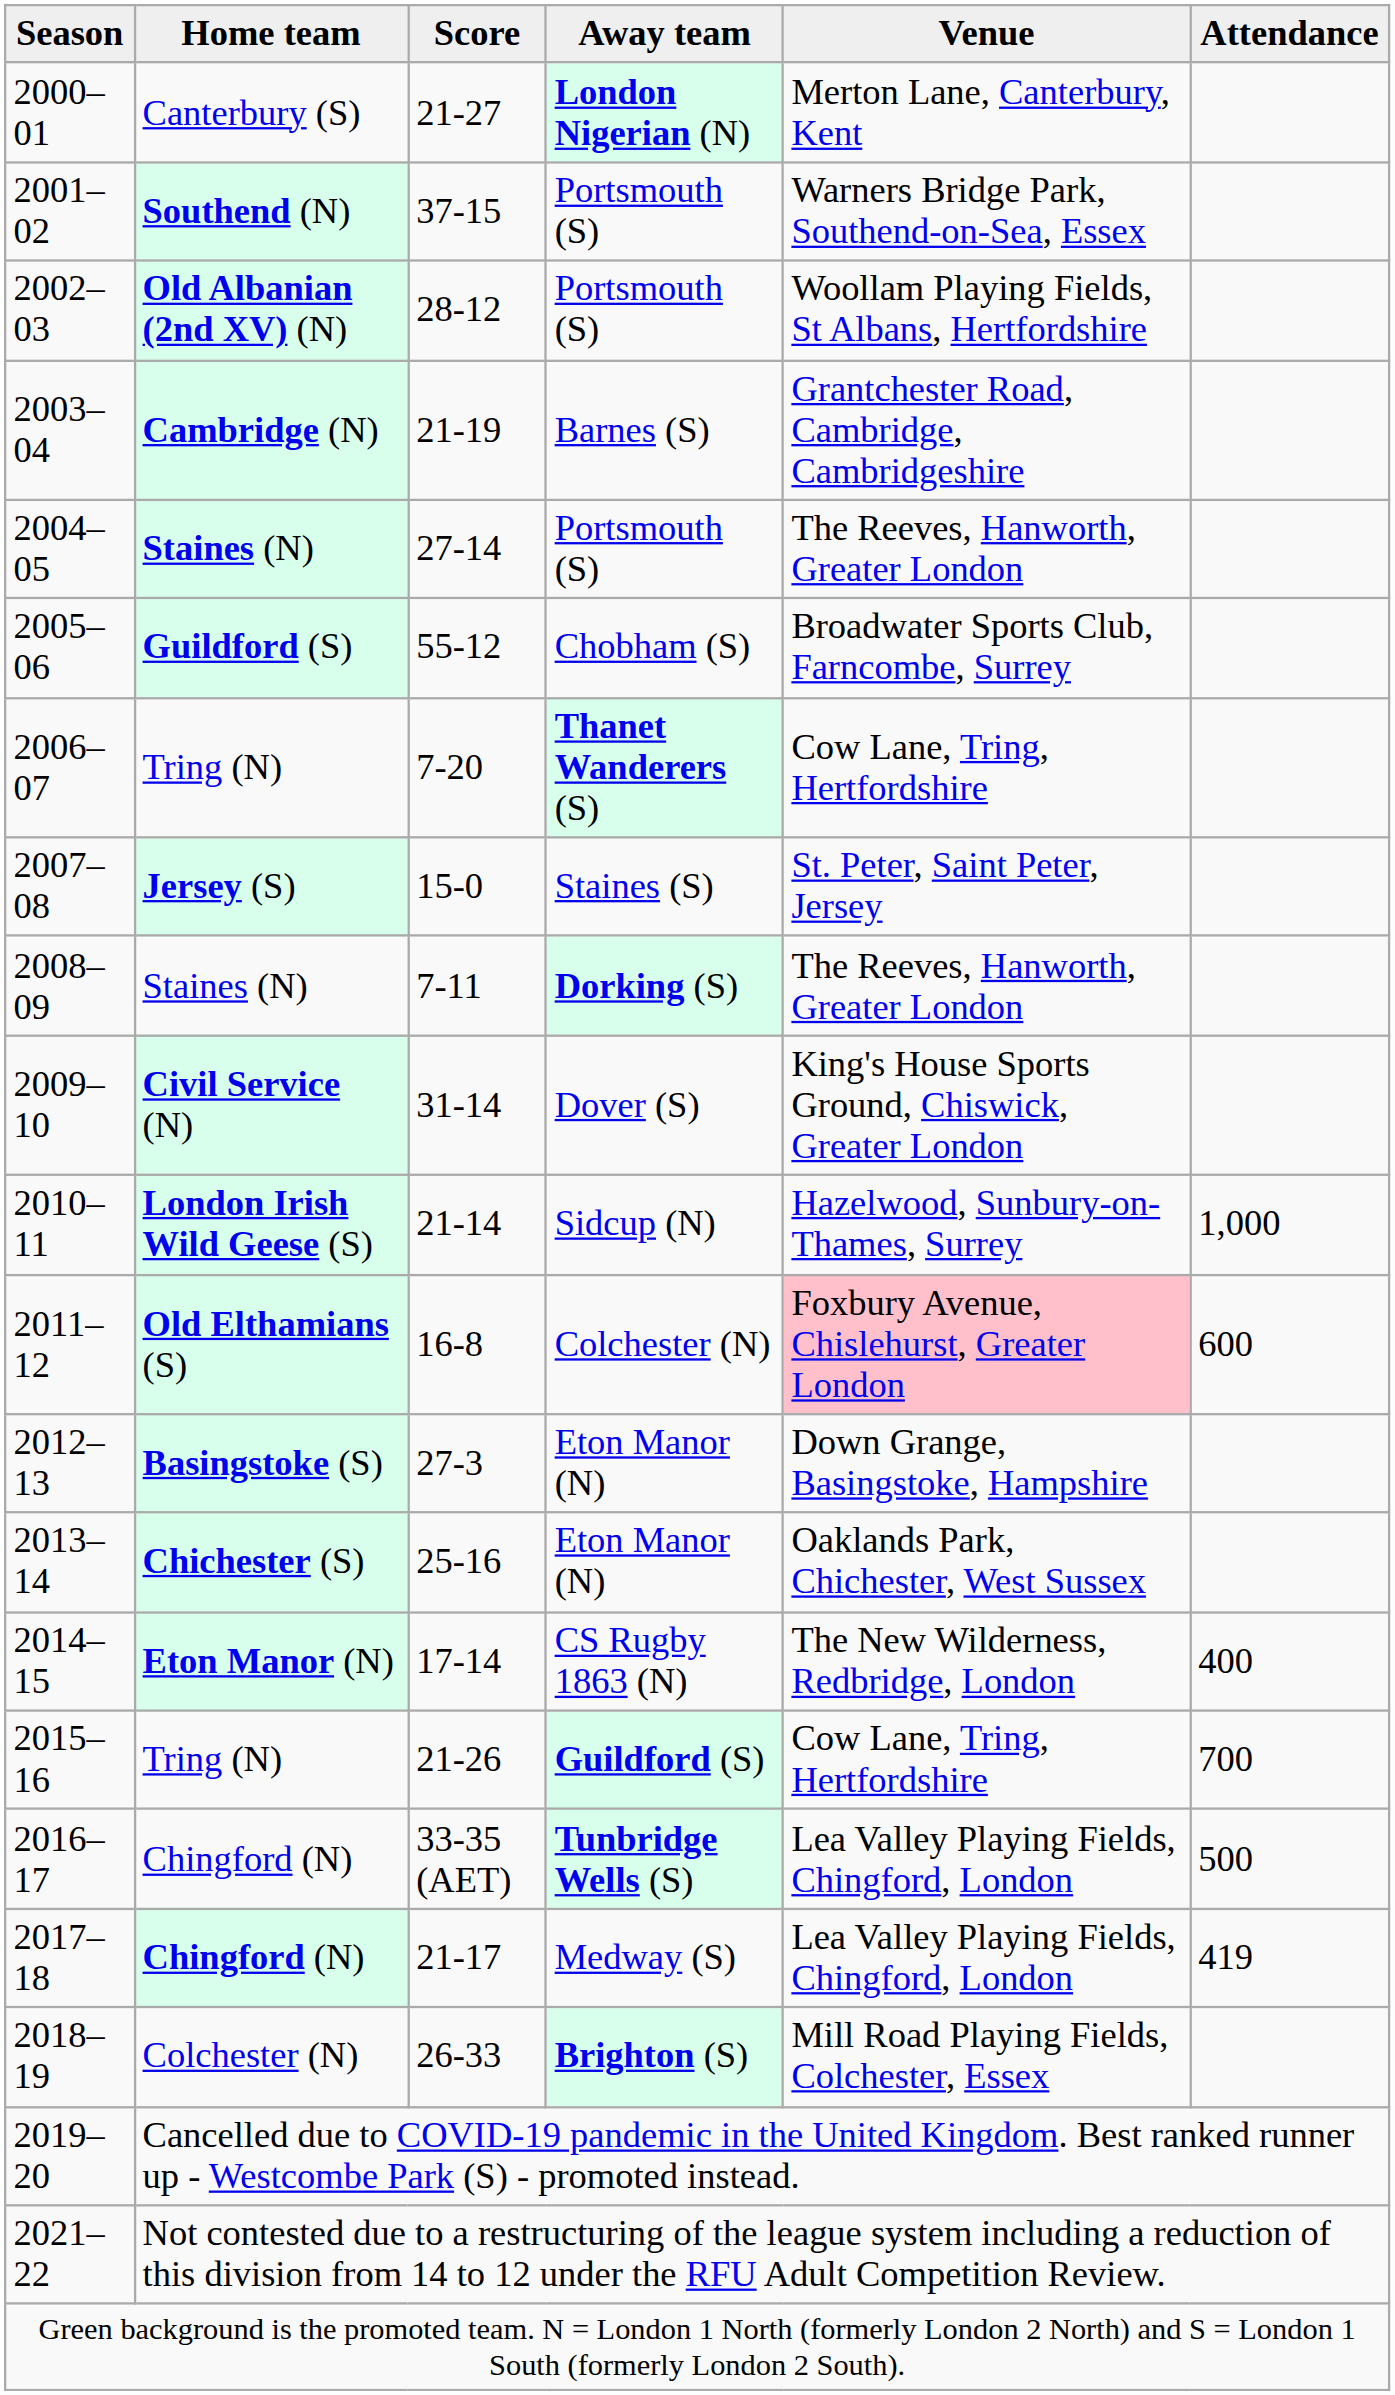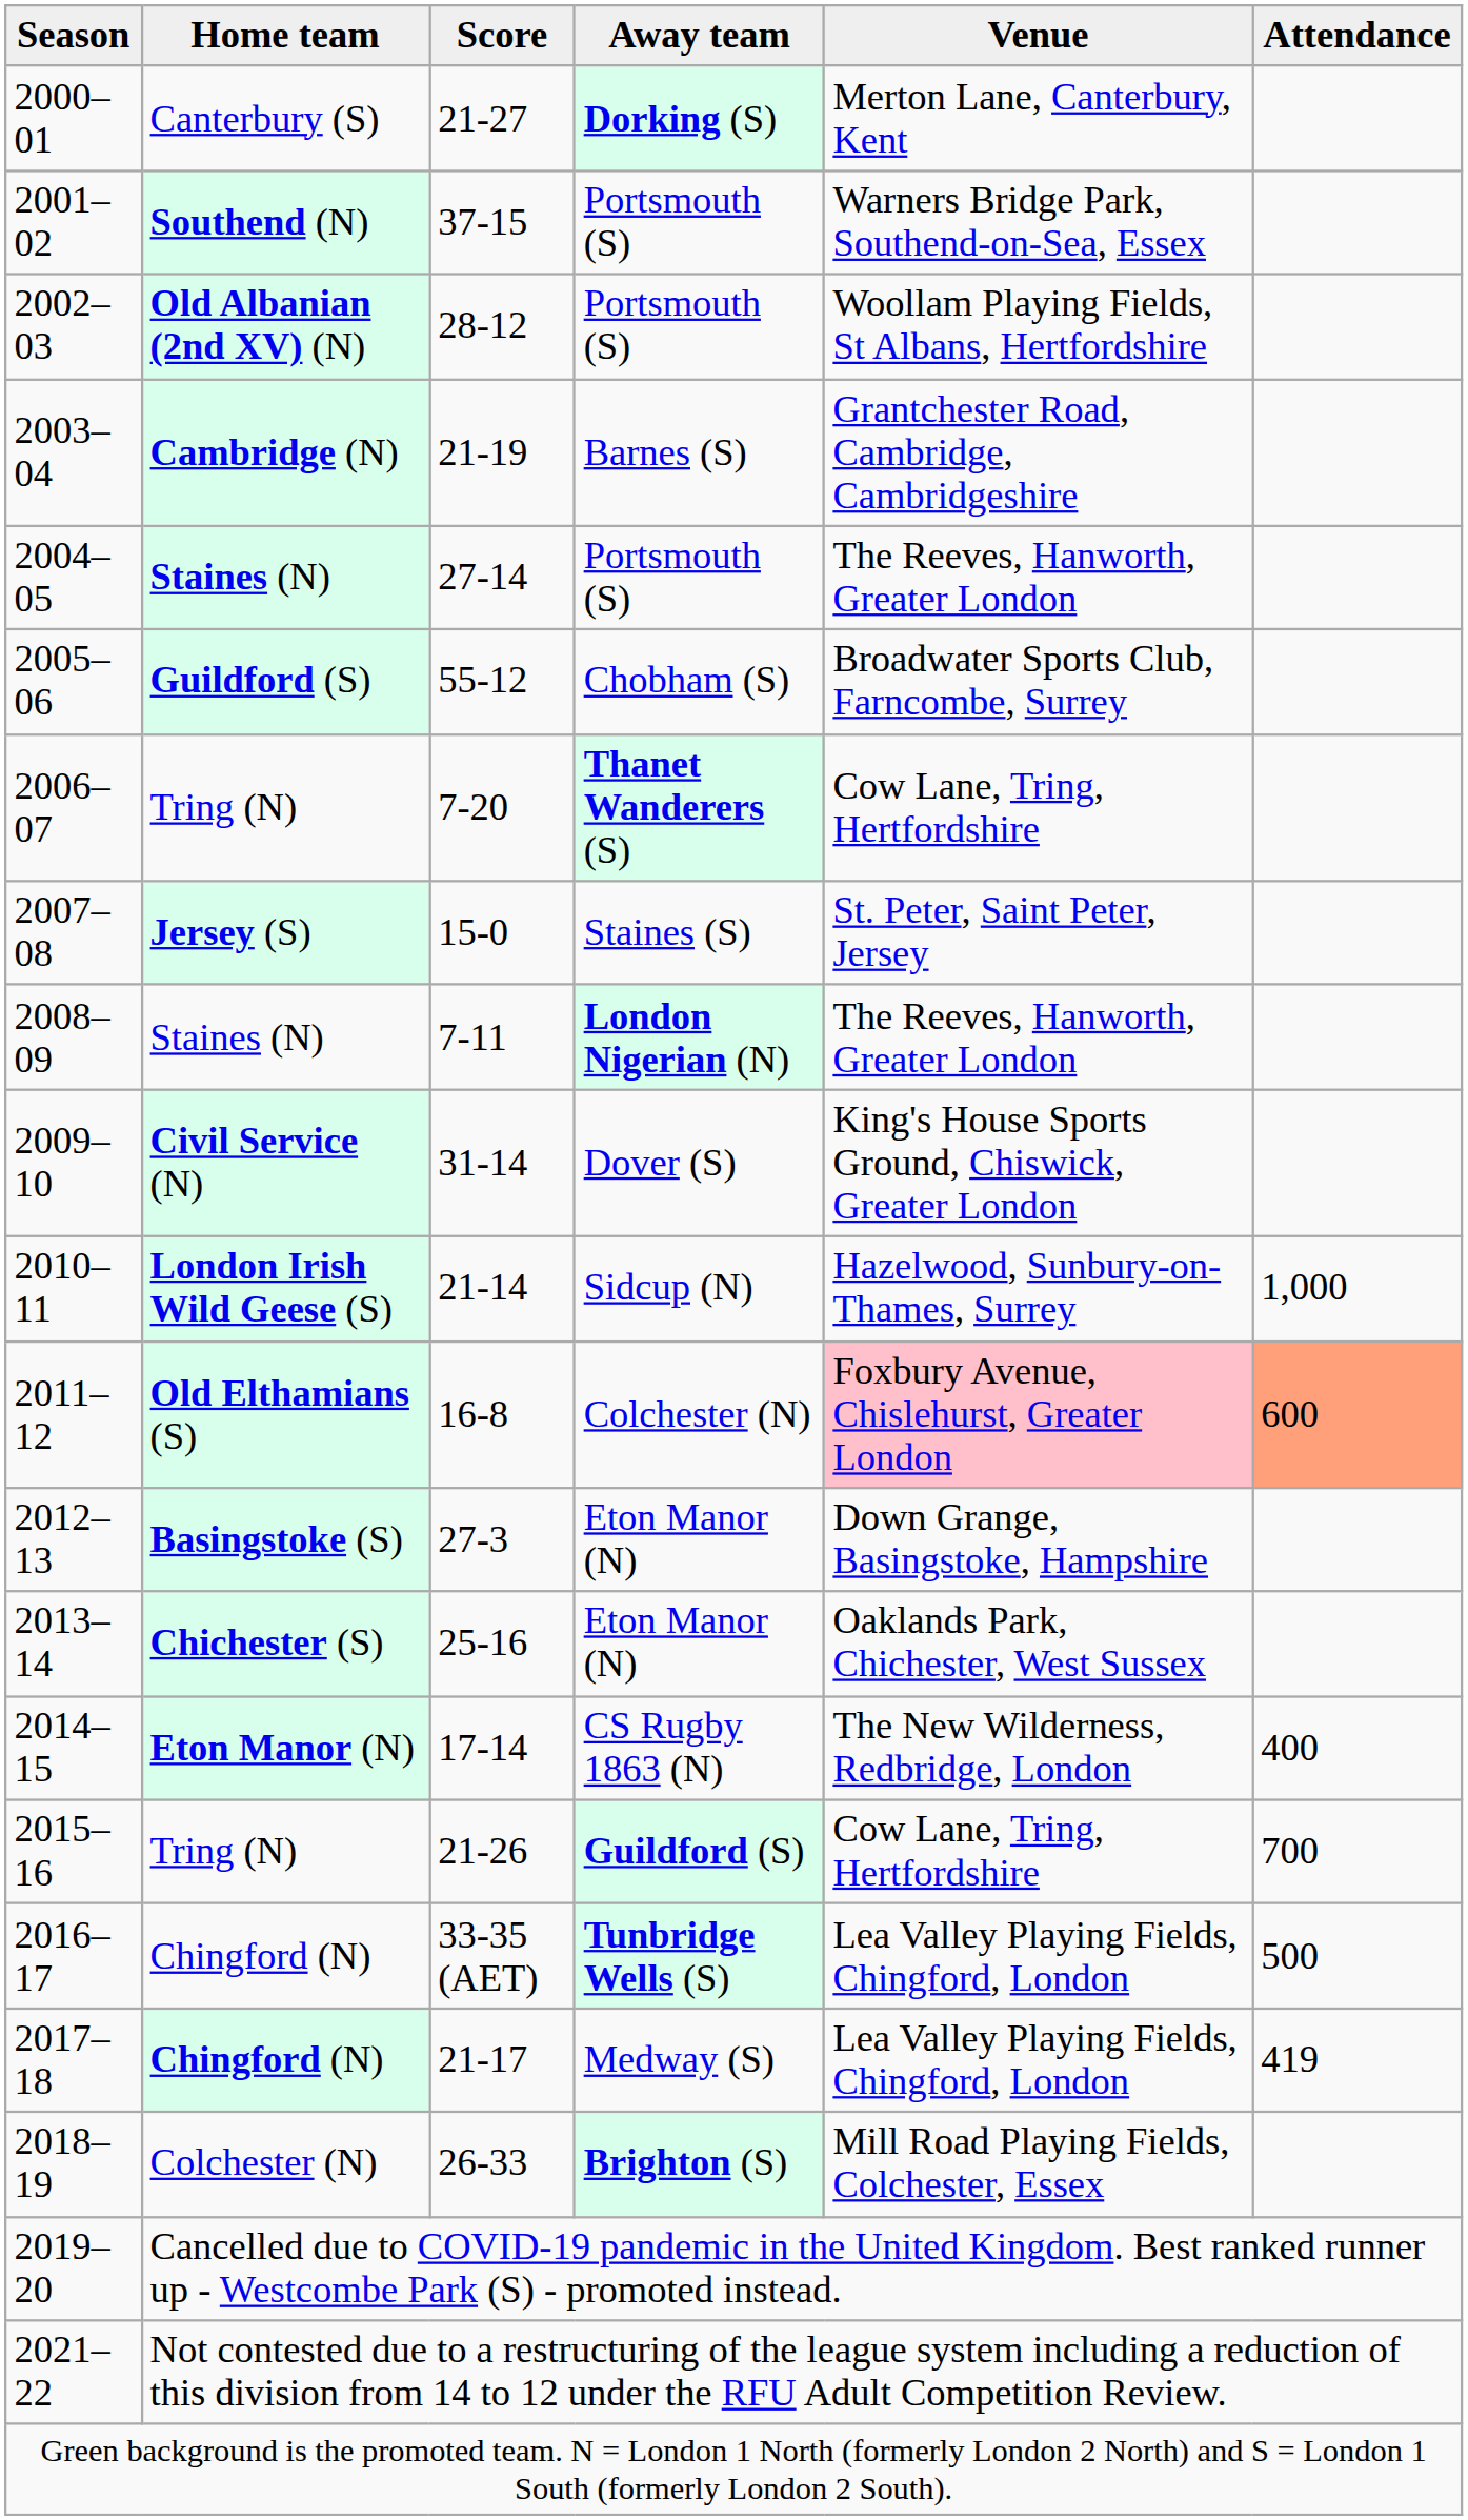2000–01 | Away team: London Nigerian (N) -> Dorking (S)
2008–09 | Away team: Dorking (S) -> London Nigerian (N)
2011–12 | Attendance: no background -> lightsalmon background
